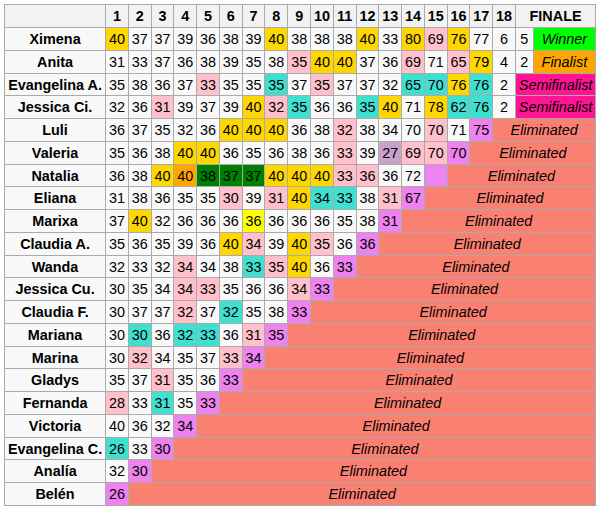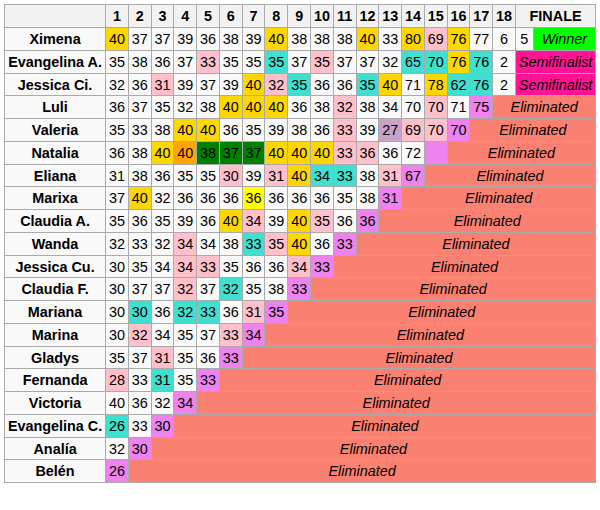- row: Anita | 31 | 33 | 37 | 36 | 38 | 39 | 35 | 38 | 35 | 40 | 40 | 37 | 36 | 69 | 71 | 65 | 79 | 4 | 2 | Finalist
Luli | 5: 36 -> 38
Valeria | 2: 36 -> 33
Valeria | 8: 36 -> 39
